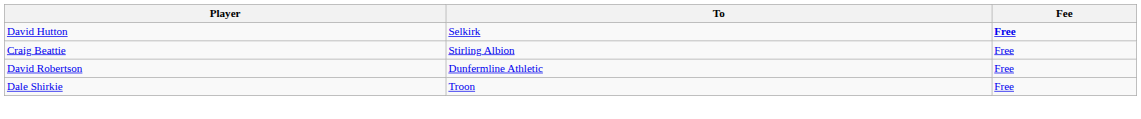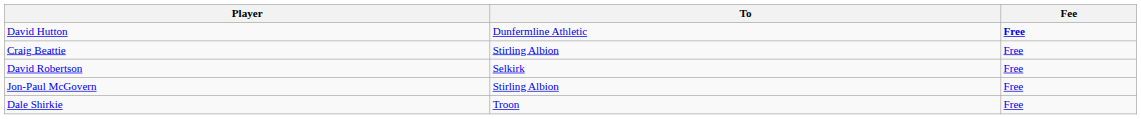David Hutton | To: Selkirk -> Dunfermline Athletic
David Robertson | To: Dunfermline Athletic -> Selkirk
+ row: Jon-Paul McGovern | Stirling Albion | Free
